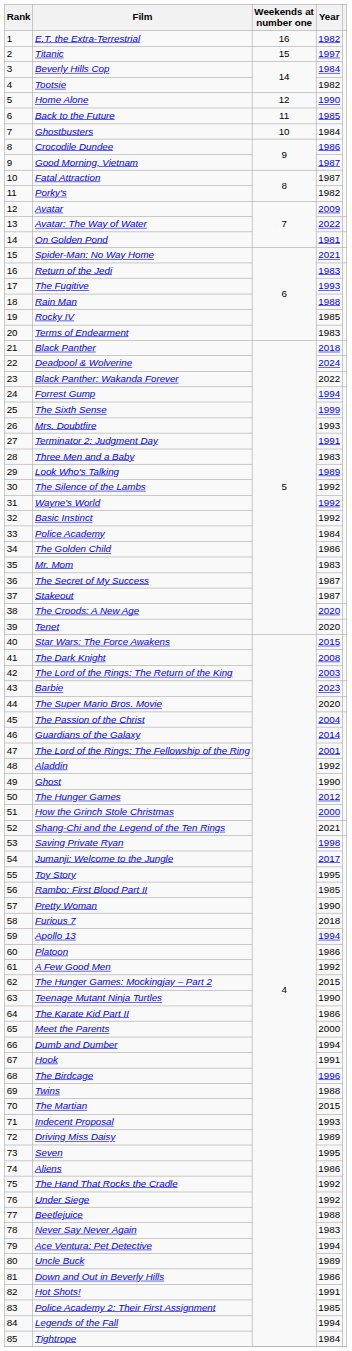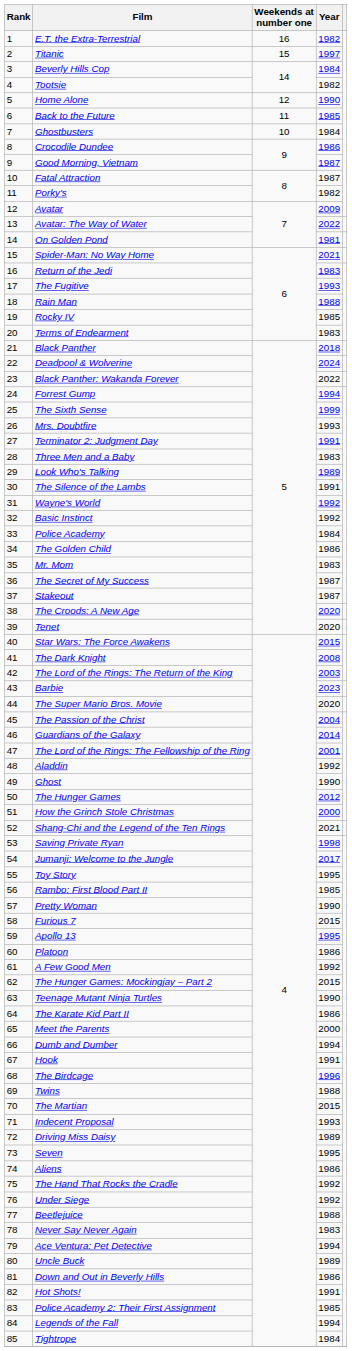The Silence of the Lambs | Year: 1992 -> 1991
Furious 7 | Year: 2018 -> 2015
Apollo 13 | Year: 1994 -> 1995
